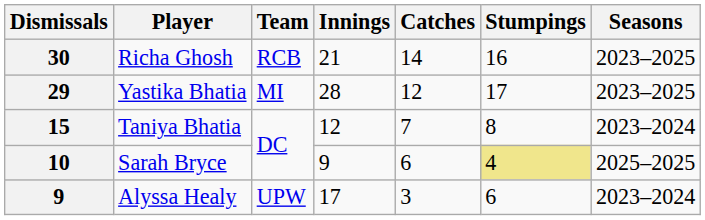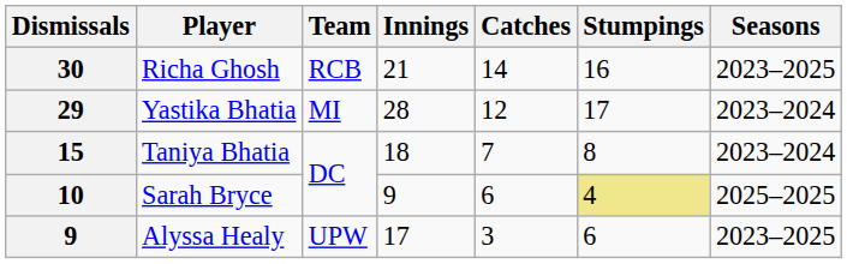Yastika Bhatia | Seasons: 2023–2025 -> 2023–2024
Taniya Bhatia | Innings: 12 -> 18
Alyssa Healy | Seasons: 2023–2024 -> 2023–2025
